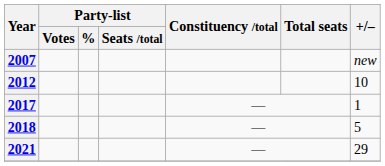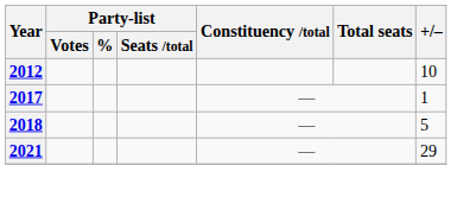- row: 2007 | new
